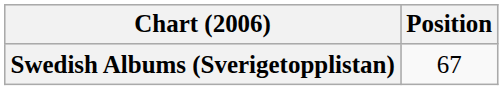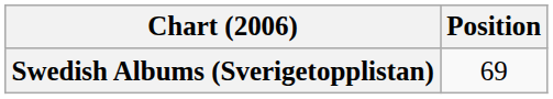Swedish Albums (Sverigetopplistan) | Position: 67 -> 69
